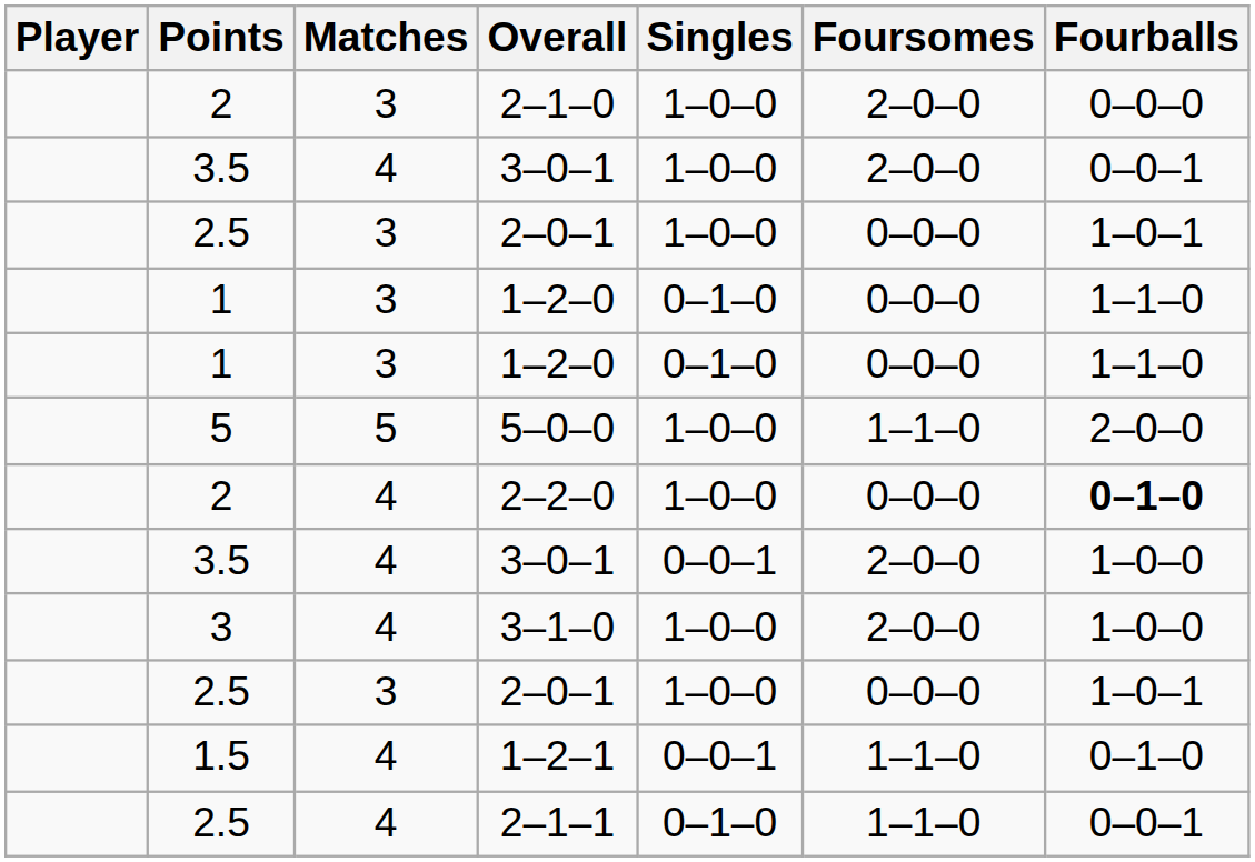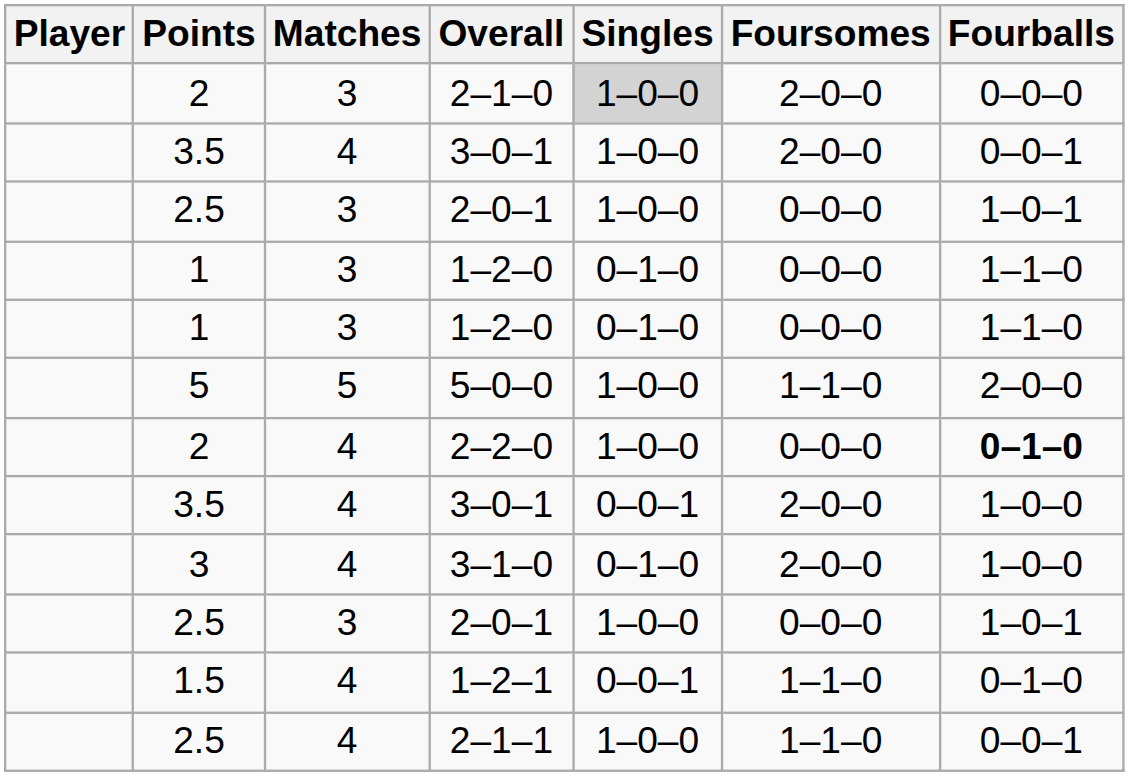2–1–0 | Singles: no background -> lightgrey background
3–1–0 | Singles: 1–0–0 -> 0–1–0
2–1–1 | Singles: 0–1–0 -> 1–0–0
